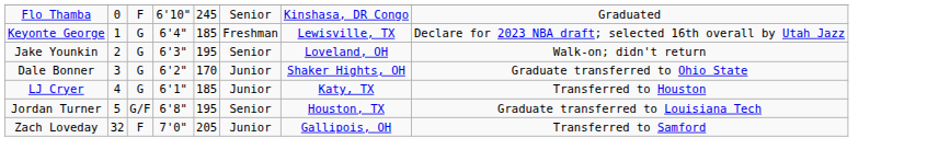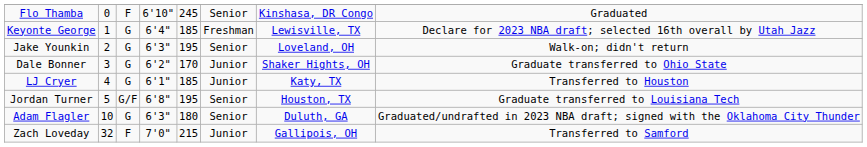+ row: Adam Flagler | 10 | G | 6'3" | 180 | Senior | Duluth, GA | Graduated/undrafted in 2023 NBA draft; signed with the Oklahoma City Thunder
Zach Loveday | column 5: 205 -> 215
